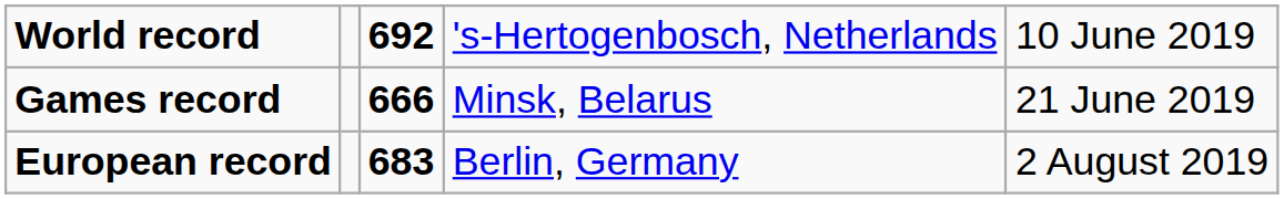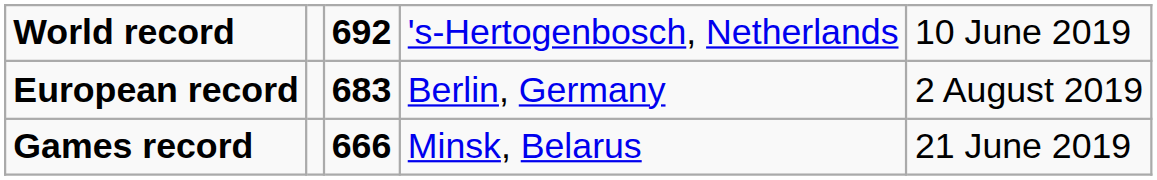rows swapped: European record <-> Games record
